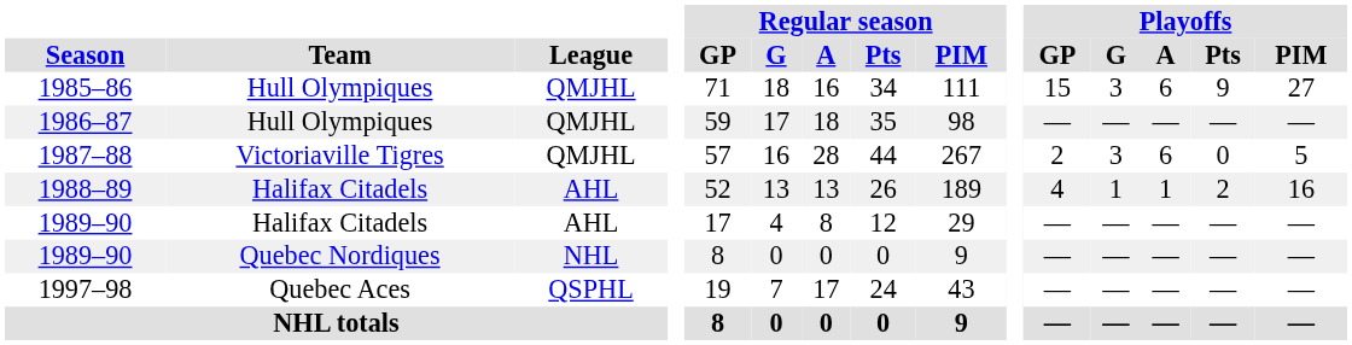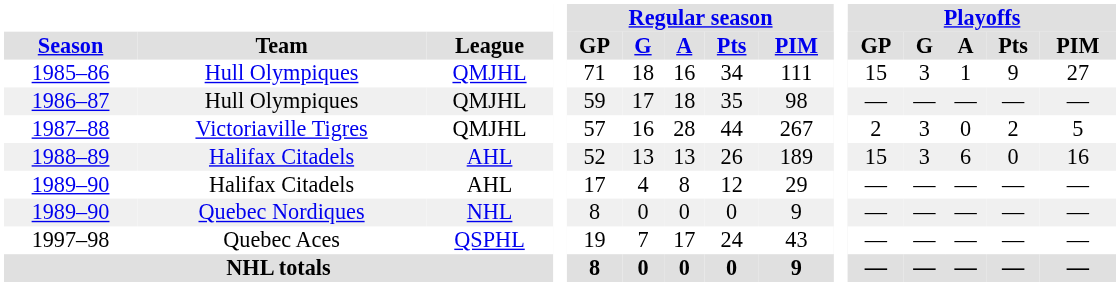1985–86 | Playoffs / A: 6 -> 1
1987–88 | Playoffs / A: 6 -> 0
1987–88 | Playoffs / Pts: 0 -> 2
1988–89 | Playoffs / GP: 4 -> 15
1988–89 | Playoffs / G: 1 -> 3
1988–89 | Playoffs / A: 1 -> 6
1988–89 | Playoffs / Pts: 2 -> 0
